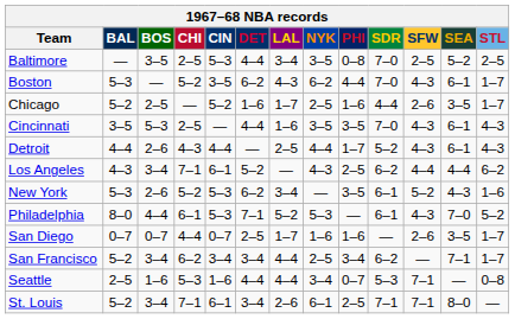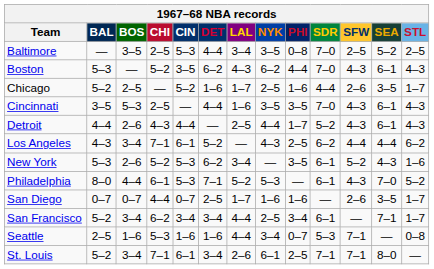Boston | STL: 1–7 -> 4–3
San Francisco | SDR: 6–2 -> 6–1
Seattle | DET: 4–4 -> 1–6
